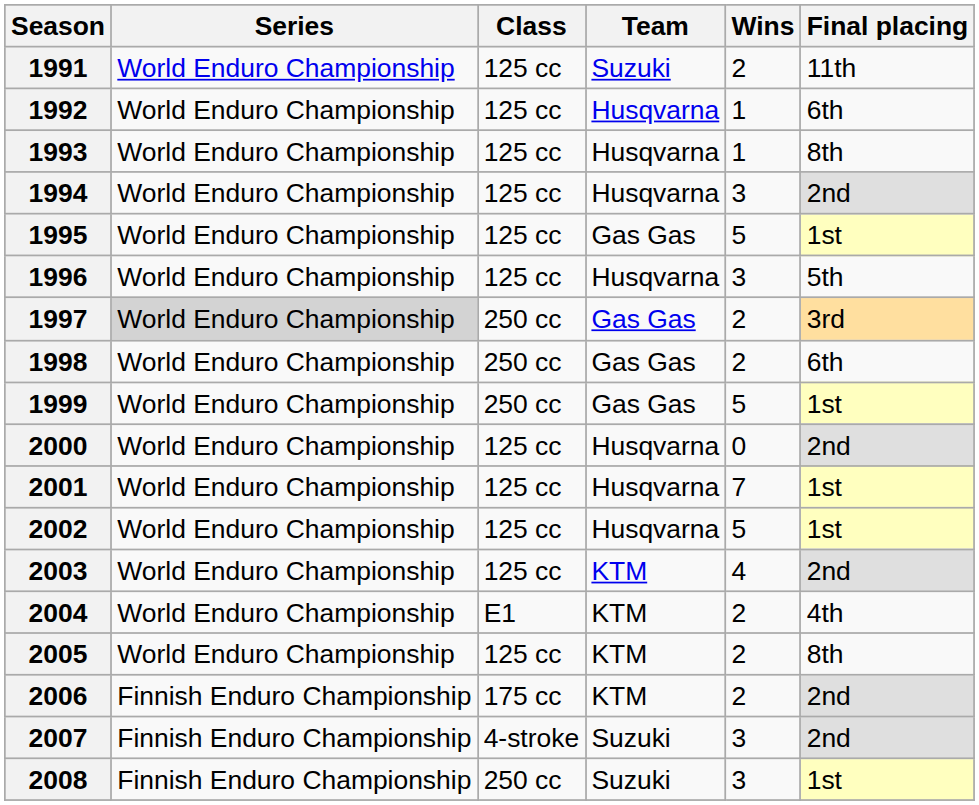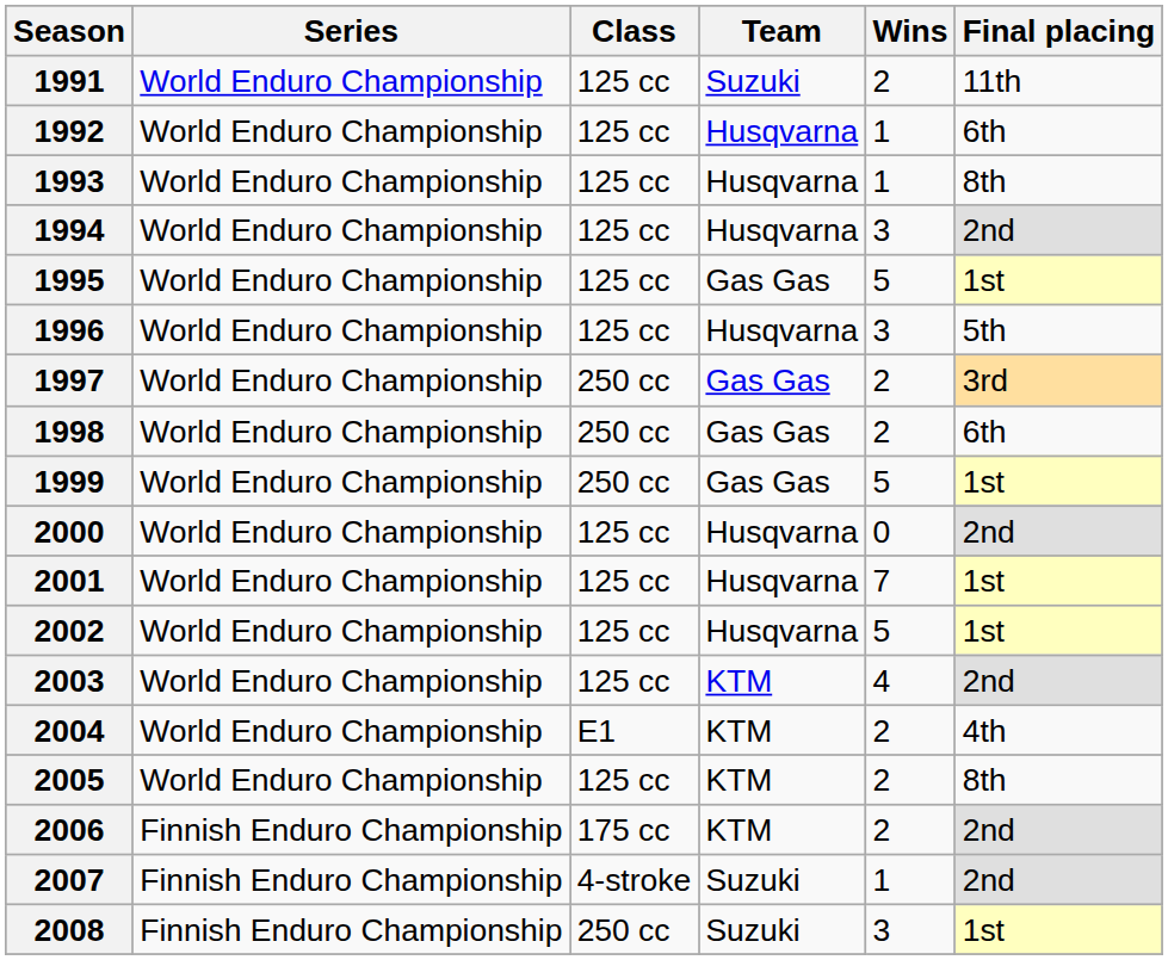1997 | Series: lightgrey background -> no background
2007 | Wins: 3 -> 1
